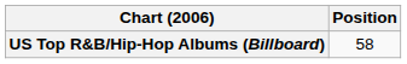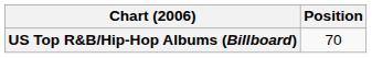US Top R&B/Hip-Hop Albums (Billboard) | Position: 58 -> 70
